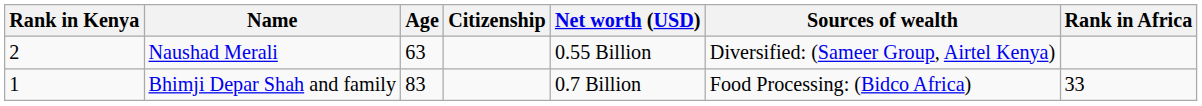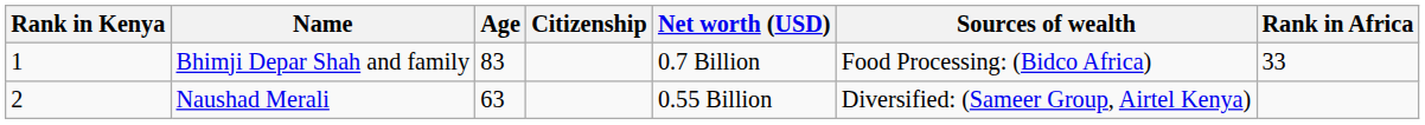rows swapped: Bhimji Depar Shah and family <-> Naushad Merali
